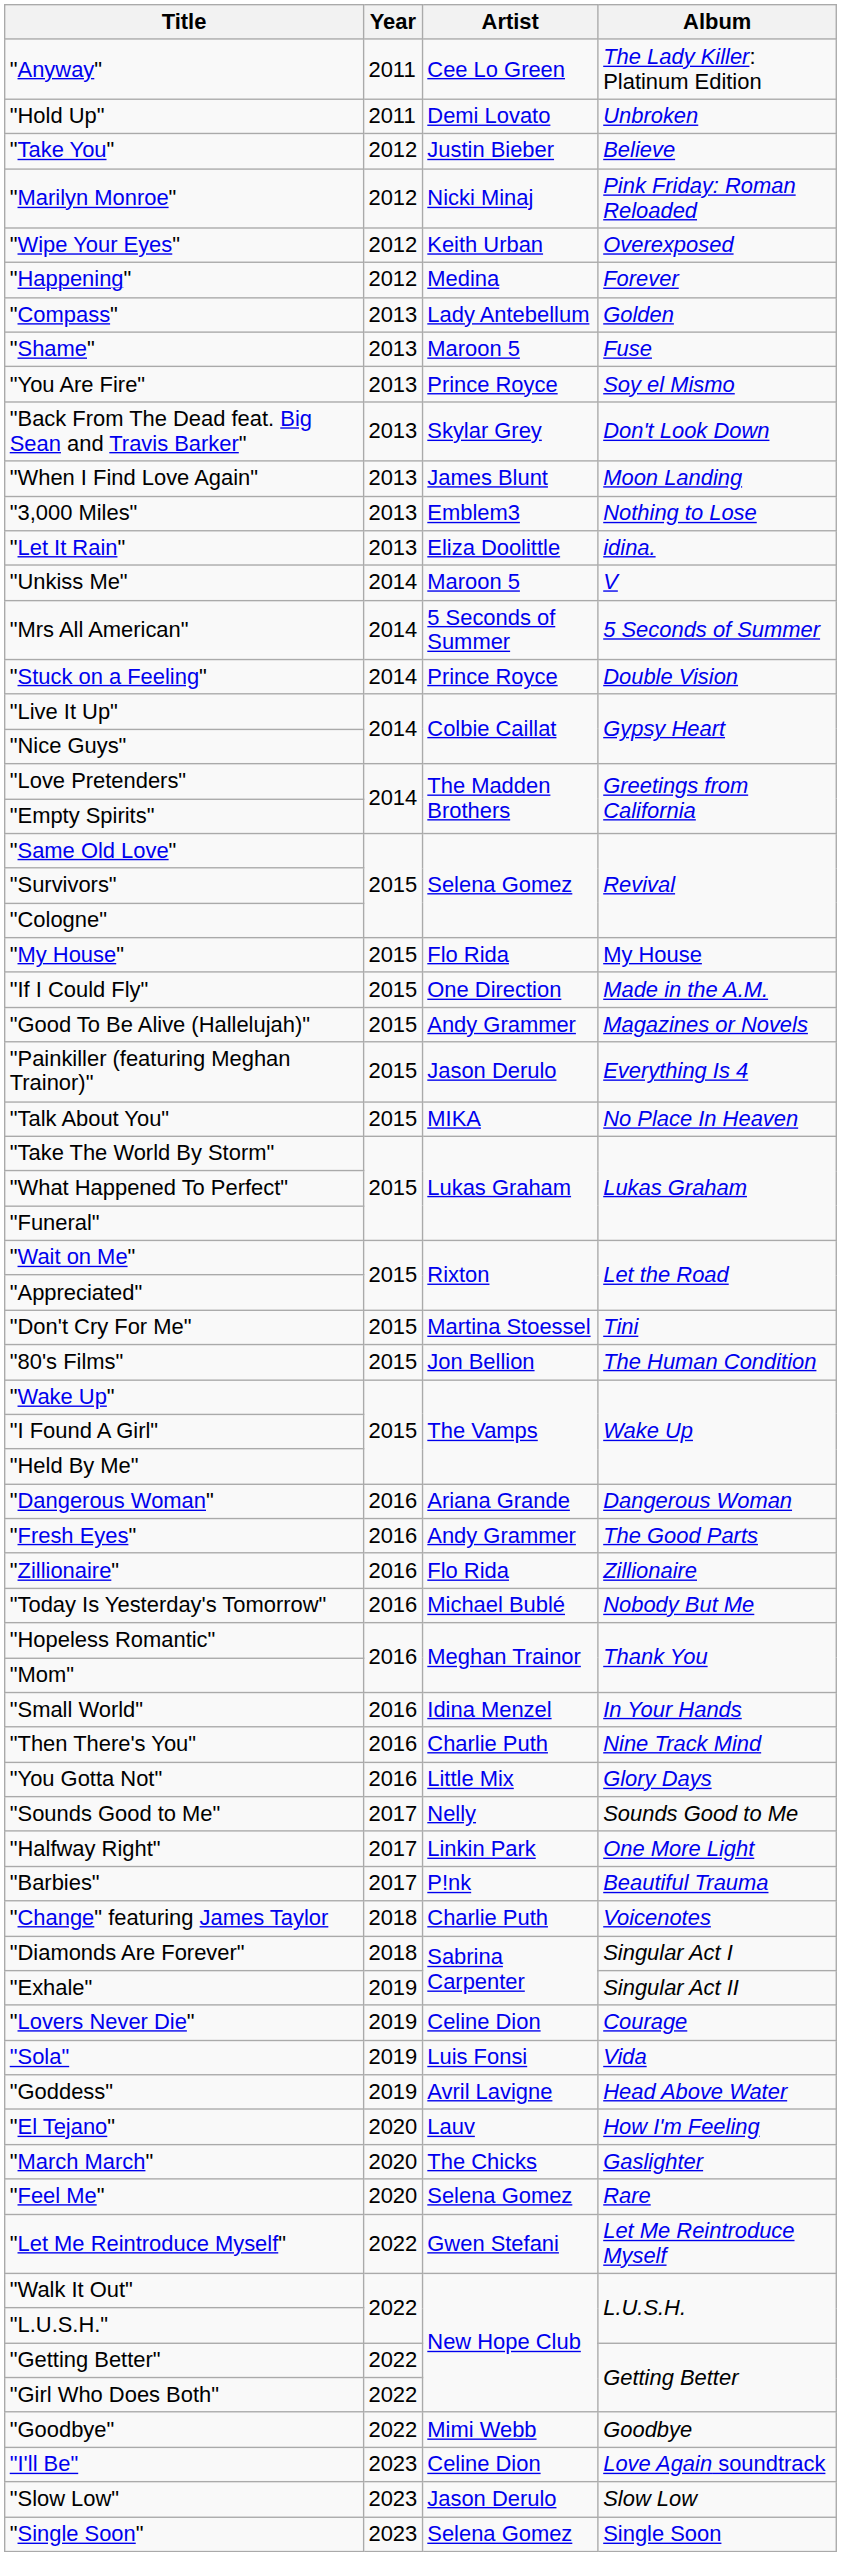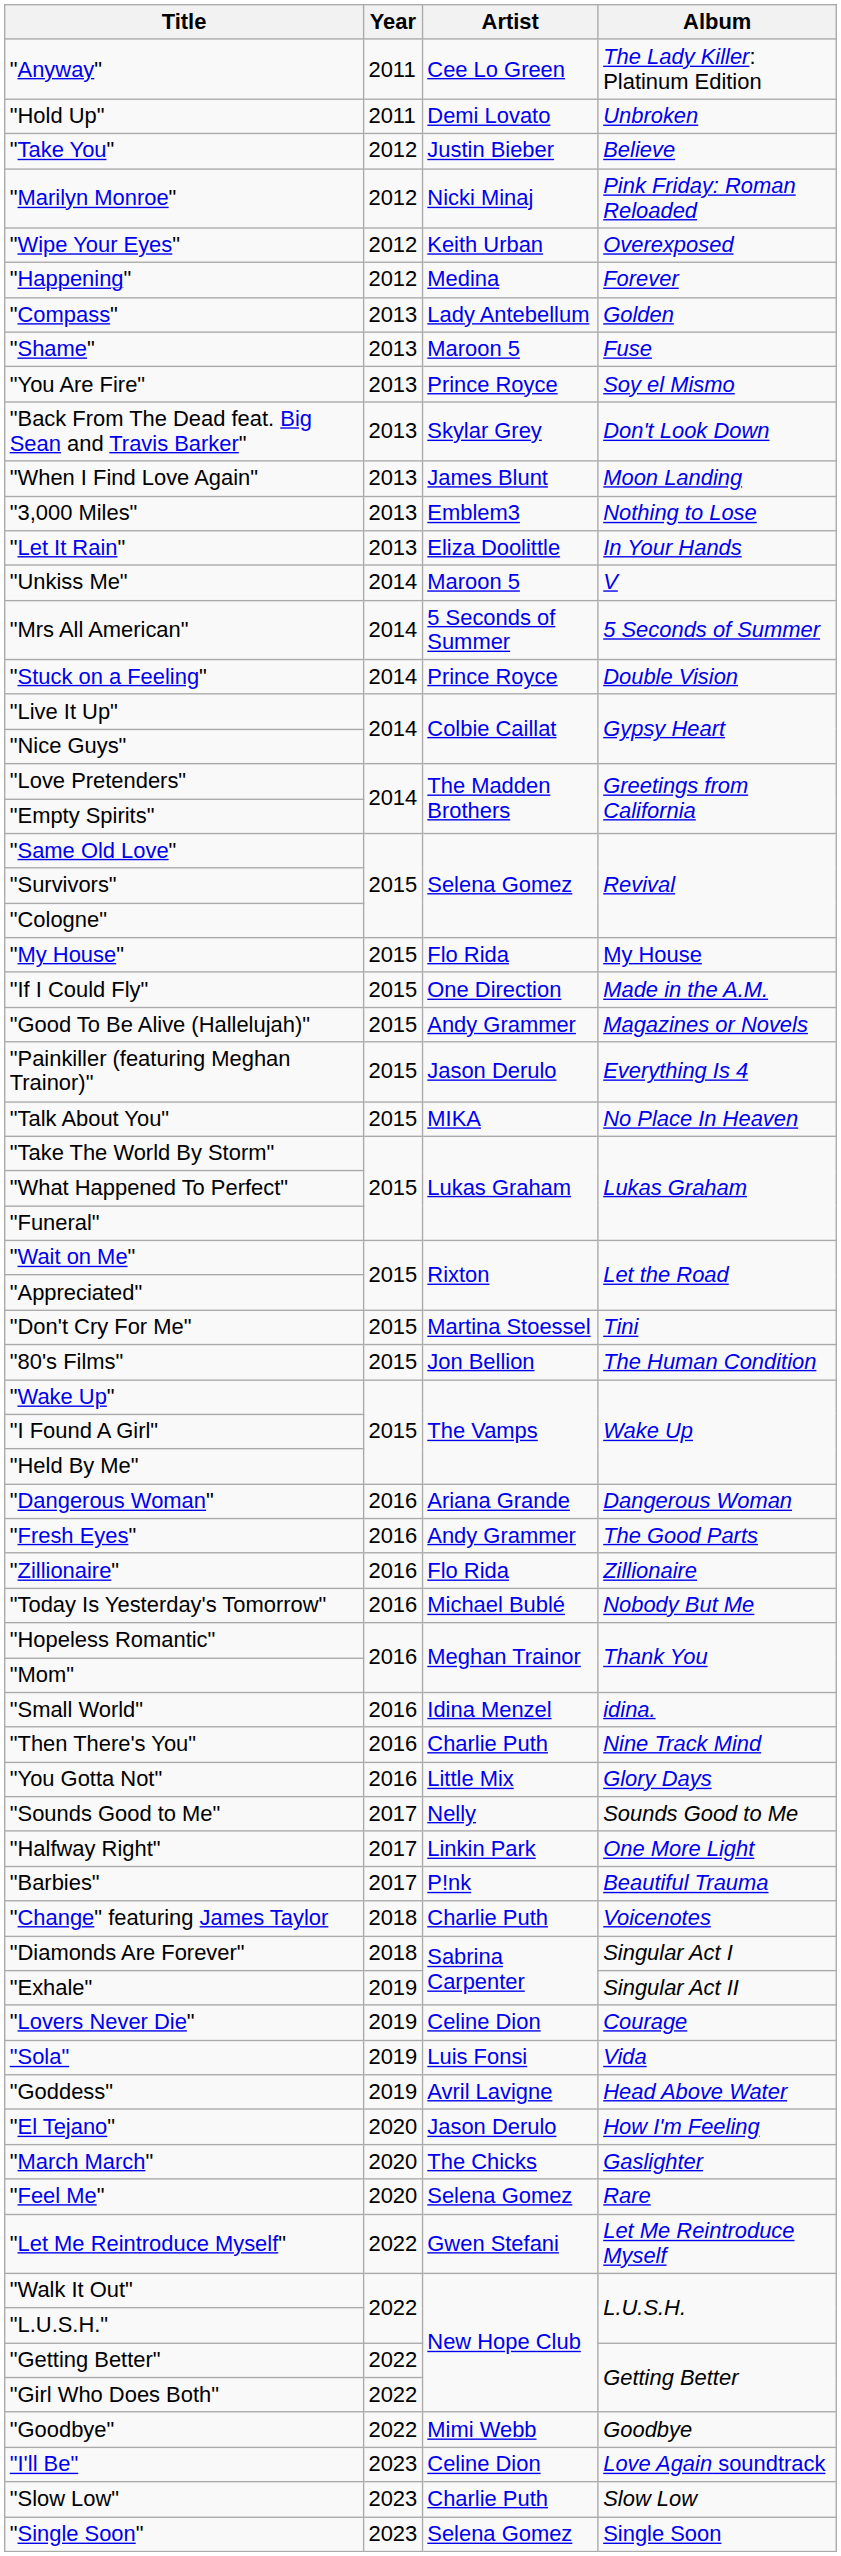"Let It Rain" | Album: idina. -> In Your Hands
"Small World" | Album: In Your Hands -> idina.
"El Tejano" | Artist: Lauv -> Jason Derulo
"Slow Low" | Artist: Jason Derulo -> Charlie Puth
